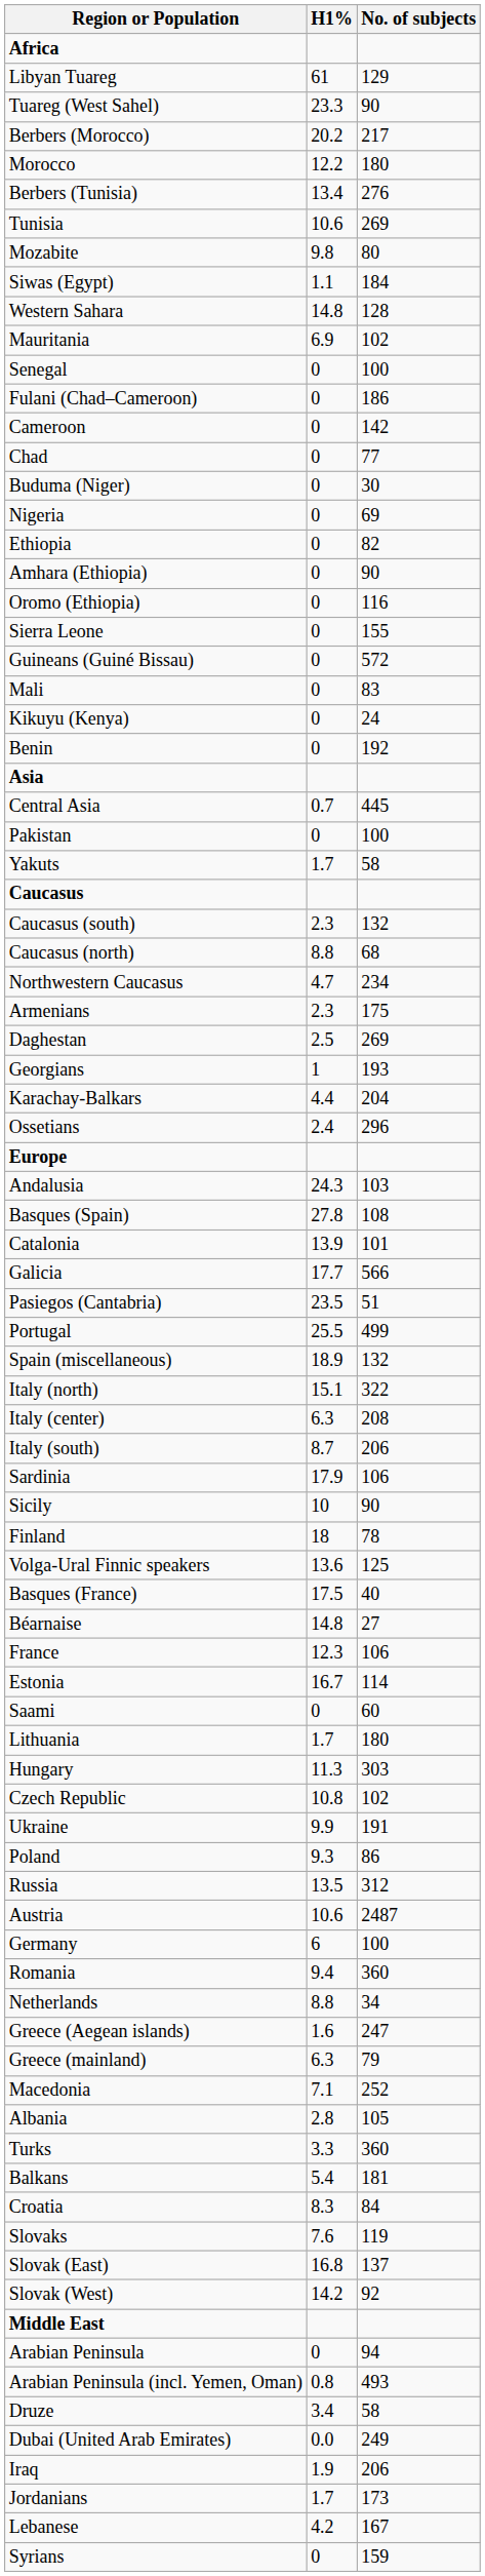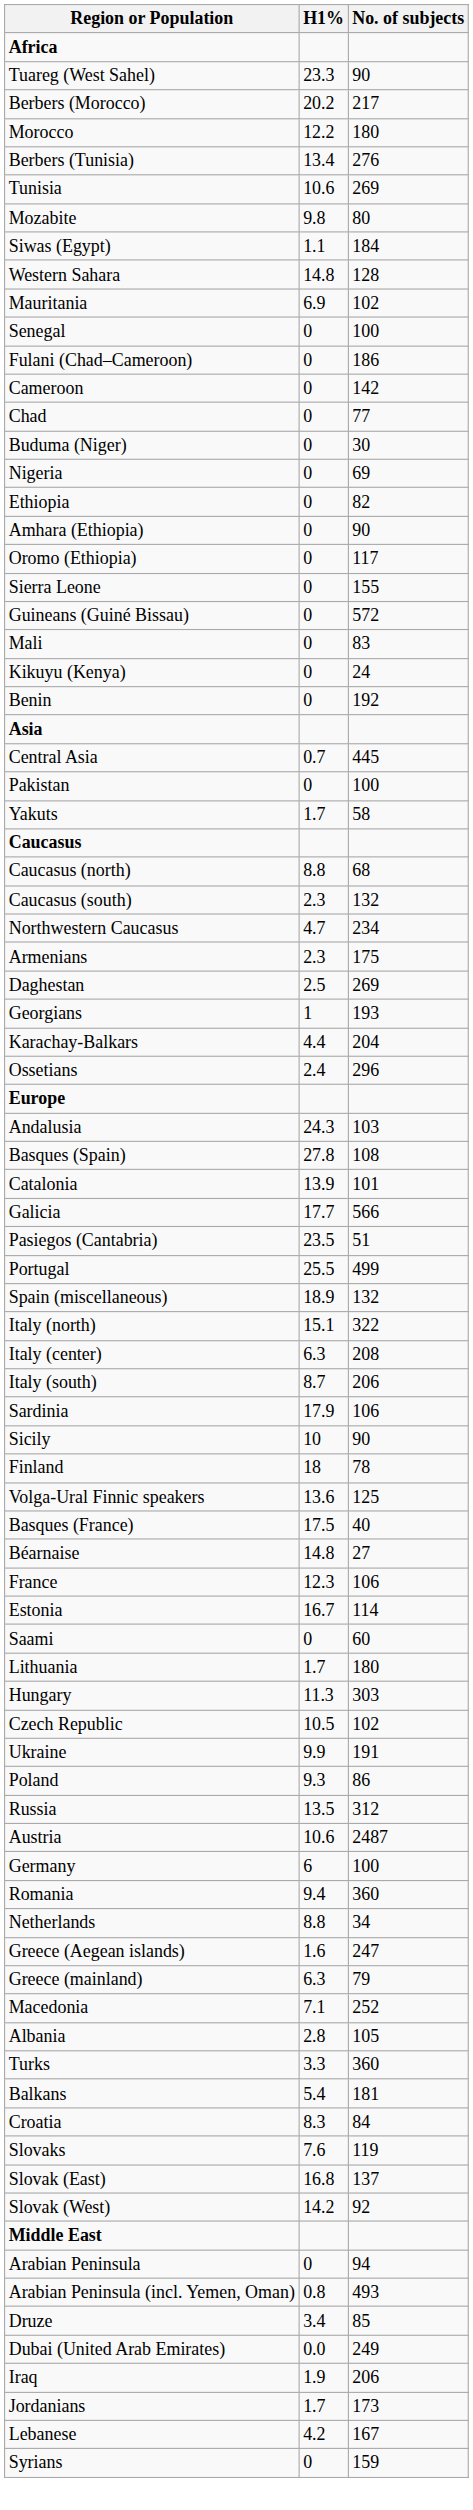- row: Libyan Tuareg | 61 | 129
Oromo (Ethiopia) | No. of subjects: 116 -> 117
rows swapped: Caucasus (north) <-> Caucasus (south)
Czech Republic | H1%: 10.8 -> 10.5
Druze | No. of subjects: 58 -> 85
